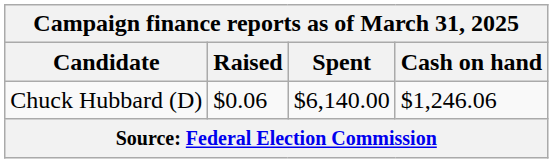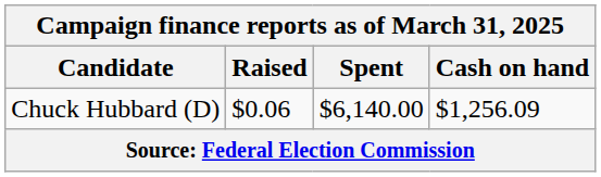Chuck Hubbard (D) | Cash on hand: $1,246.06 -> $1,256.09
